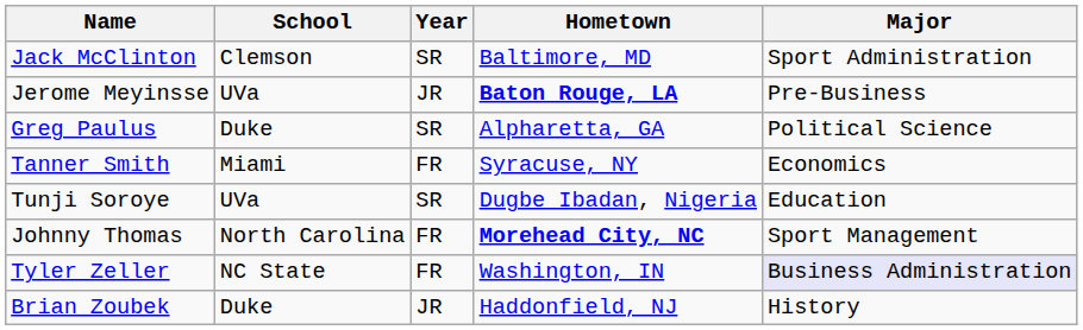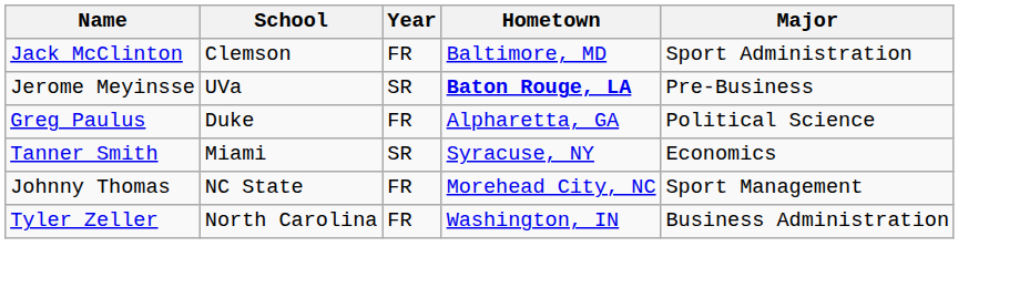Jack McClinton | Year: SR -> FR
Jerome Meyinsse | Year: JR -> SR
Greg Paulus | Year: SR -> FR
Tanner Smith | Year: FR -> SR
- row: Tunji Soroye | UVa | SR | Dugbe Ibadan, Nigeria | Education
Johnny Thomas | School: North Carolina -> NC State
Johnny Thomas | Hometown: bold -> normal
Tyler Zeller | School: NC State -> North Carolina
Tyler Zeller | Major: lavender background -> no background
- row: Brian Zoubek | Duke | JR | Haddonfield, NJ | History
